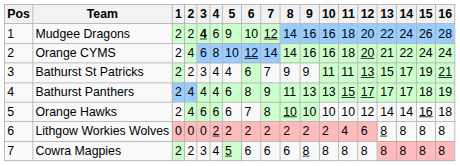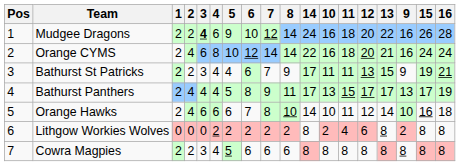columns swapped: 9 <-> 14
Bathurst Panthers | 5: 6 -> 5
Bathurst Panthers | 15: 18 -> 17
Orange Hawks | 11: 10 -> 11
